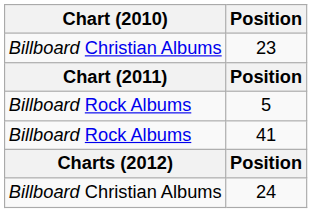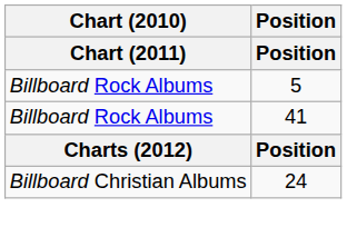- row: Billboard Christian Albums | 23
